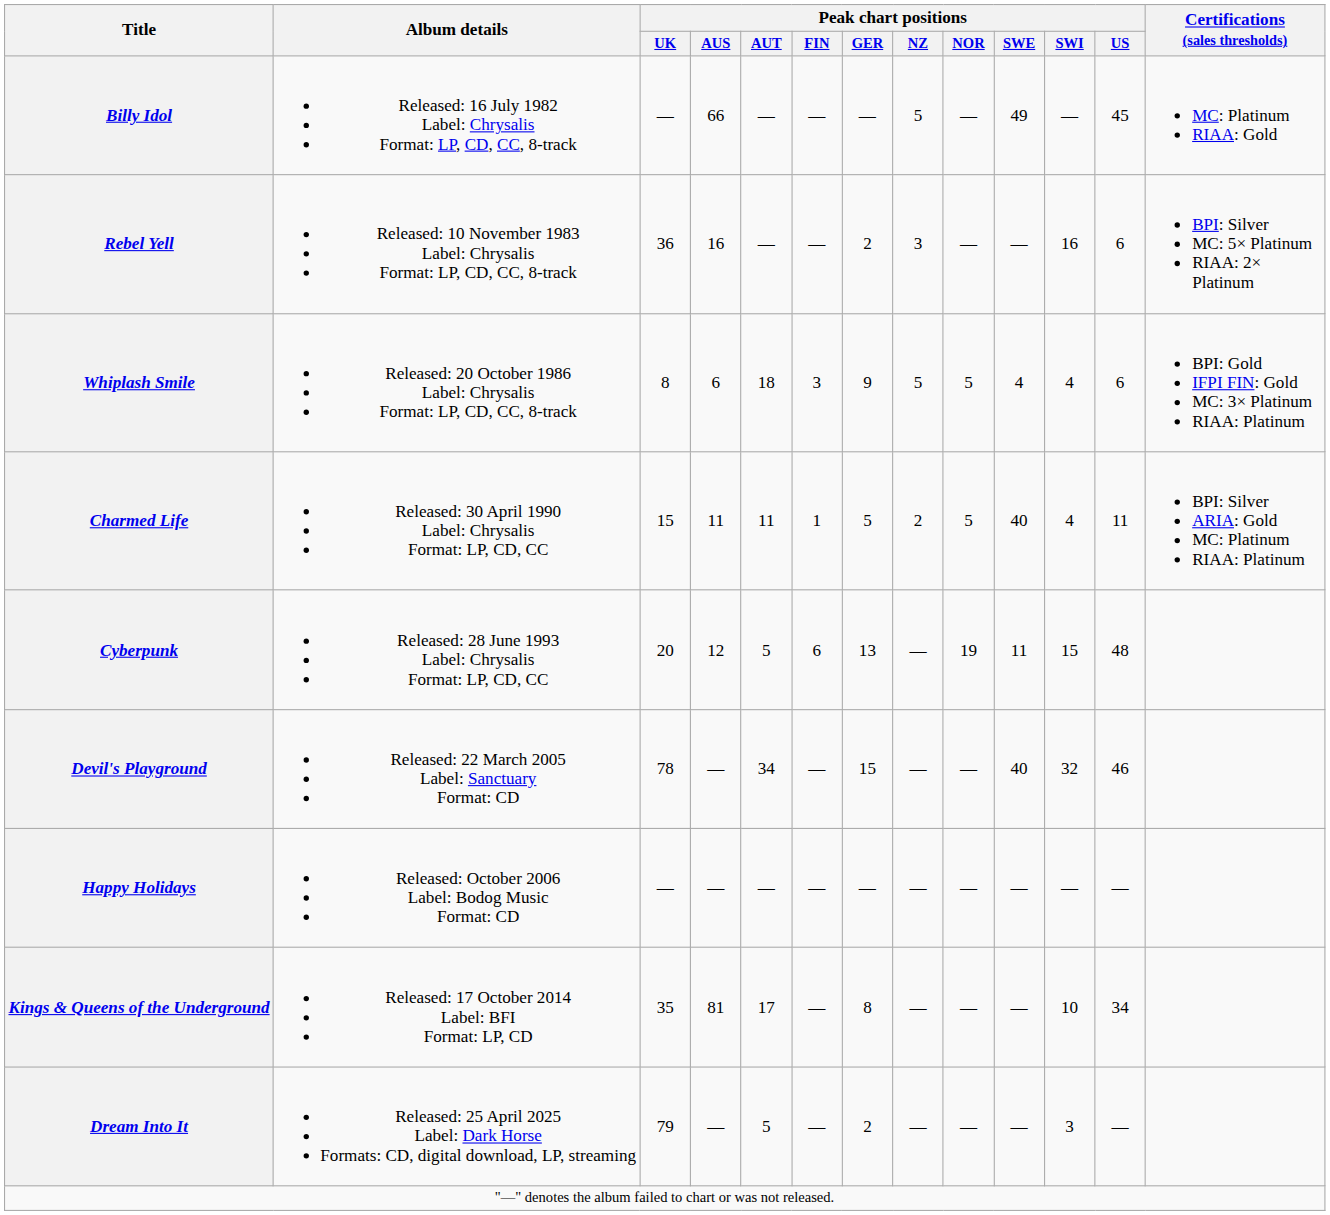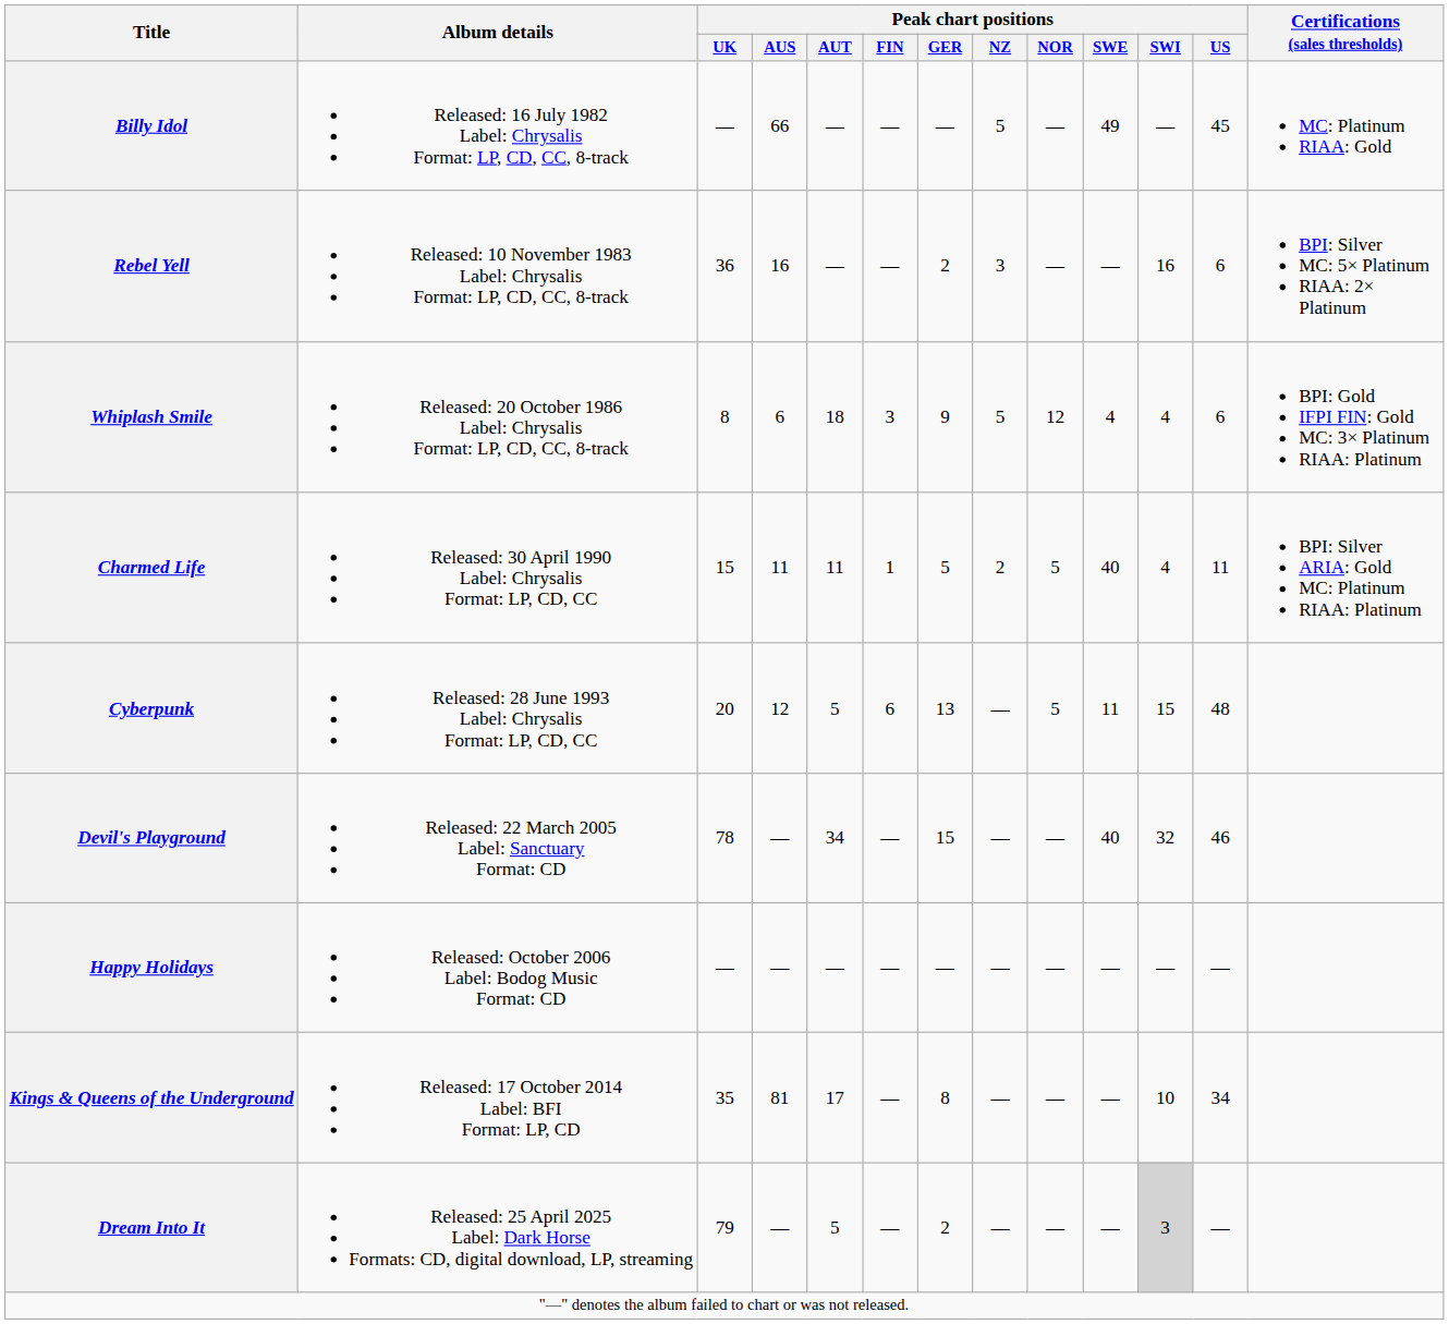Whiplash Smile | Peak chart positions / NOR: 5 -> 12
Cyberpunk | Peak chart positions / NOR: 19 -> 5
Dream Into It | Peak chart positions / SWI: no background -> lightgrey background
